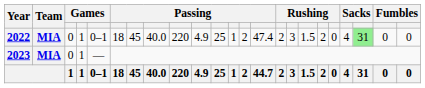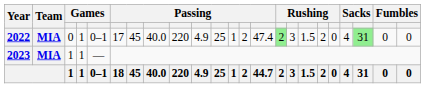2022 | column 6: 18 -> 17
2022 | column 15: no background -> lightgreen background
2023 | column 3: 0 -> 1
